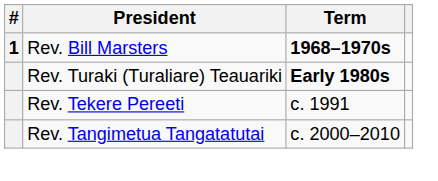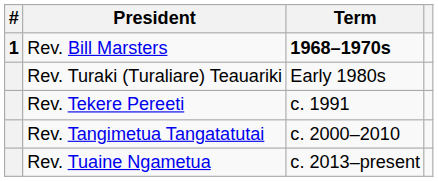Rev. Turaki (Turaliare) Teauariki | Term: bold -> normal
+ row: Rev. Tuaine Ngametua | c. 2013–present
